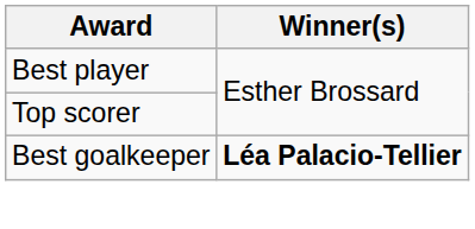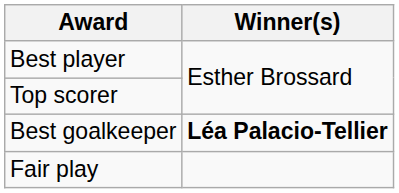+ row: Fair play
